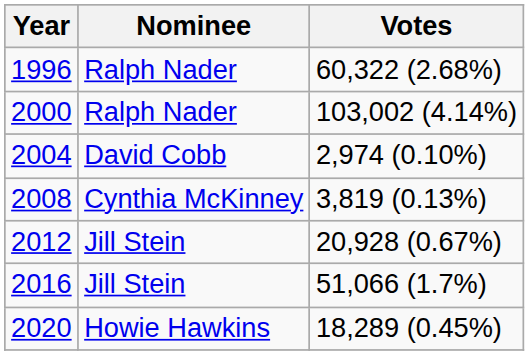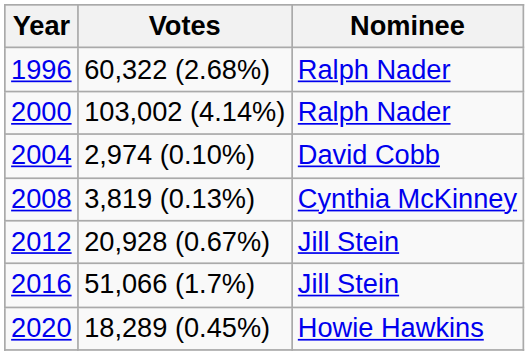columns swapped: Nominee <-> Votes
